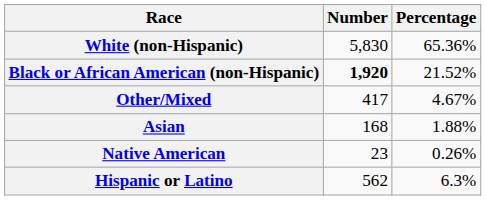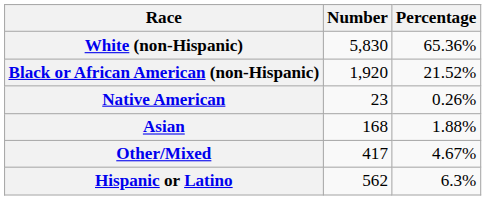Black or African American (non-Hispanic) | Number: bold -> normal
rows swapped: Native American <-> Other/Mixed
